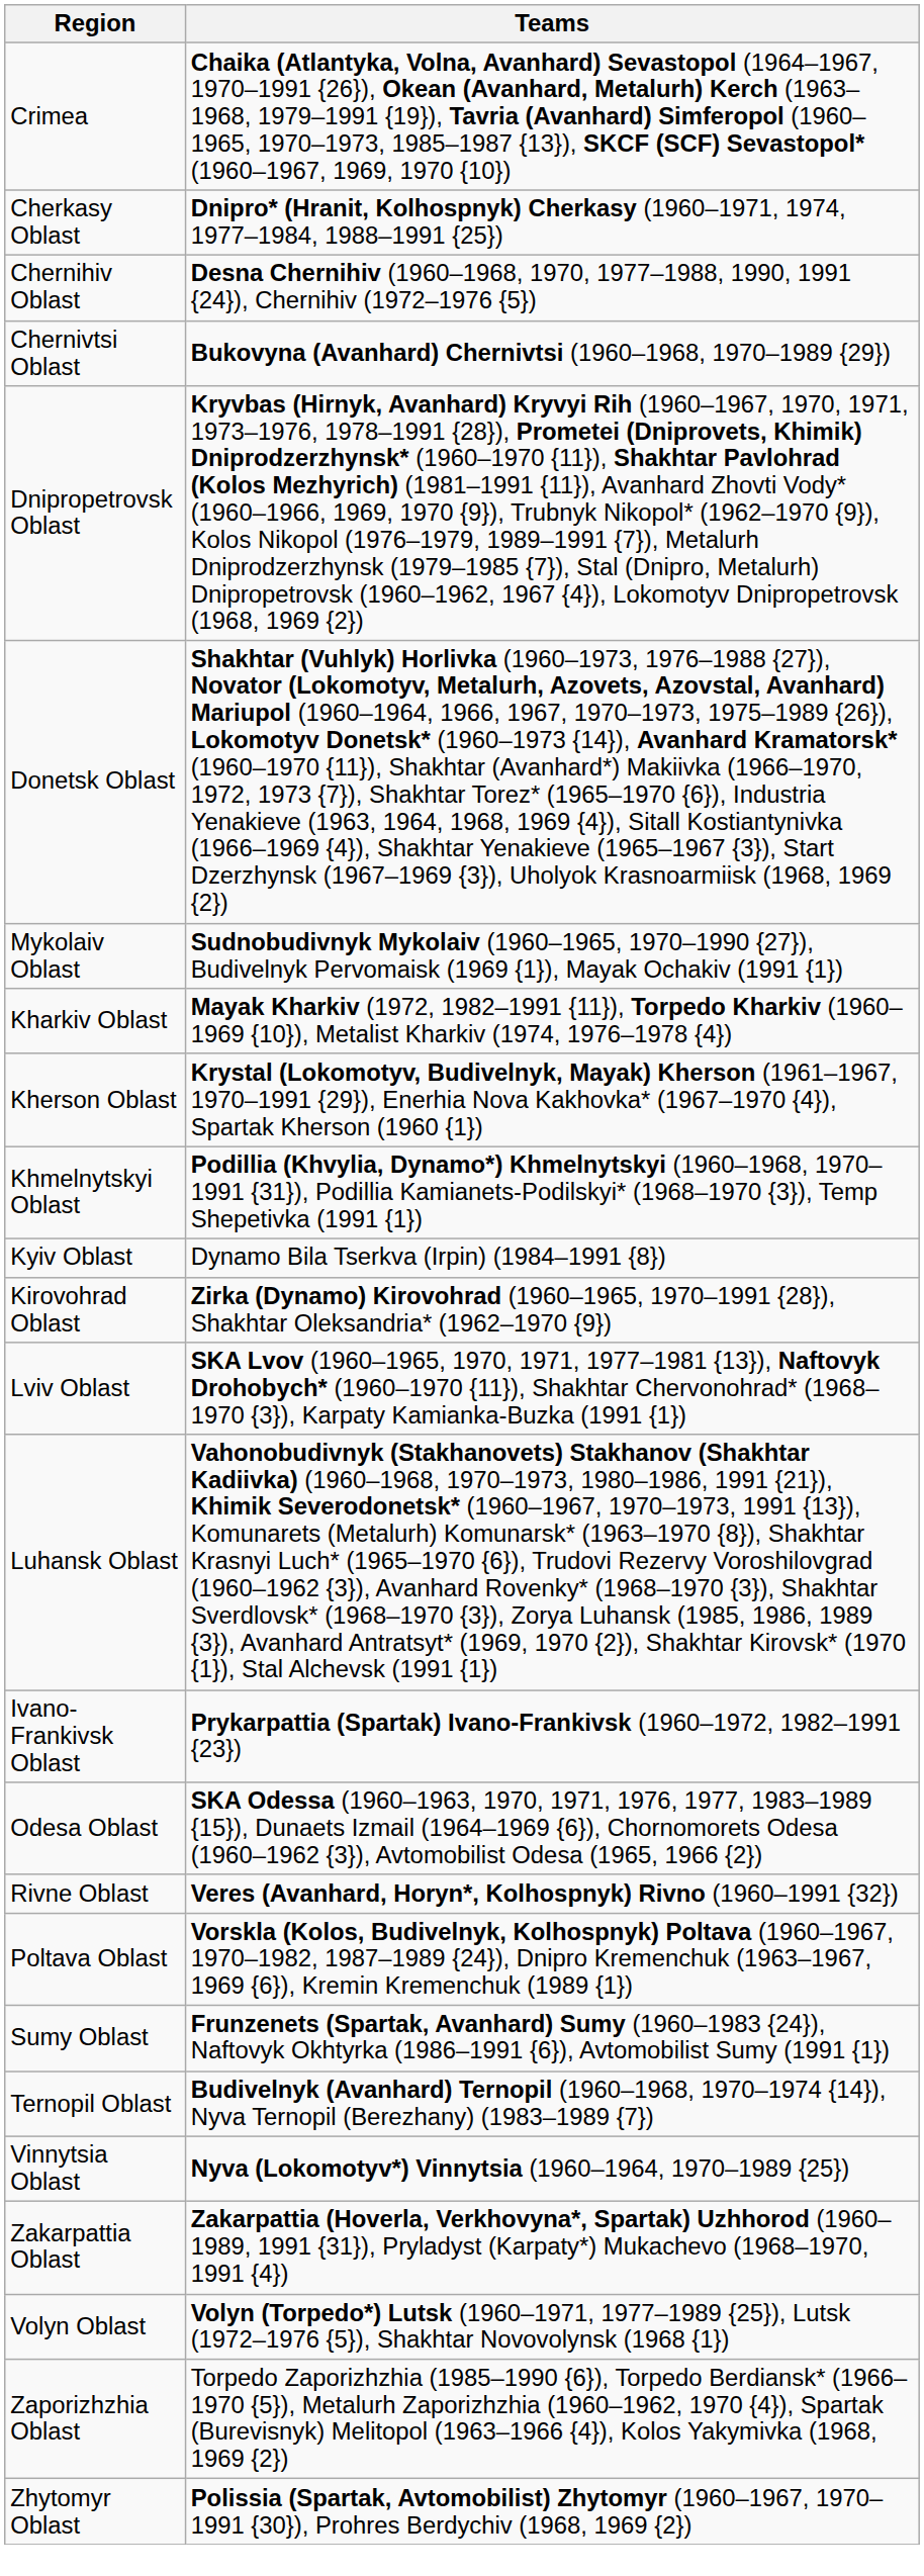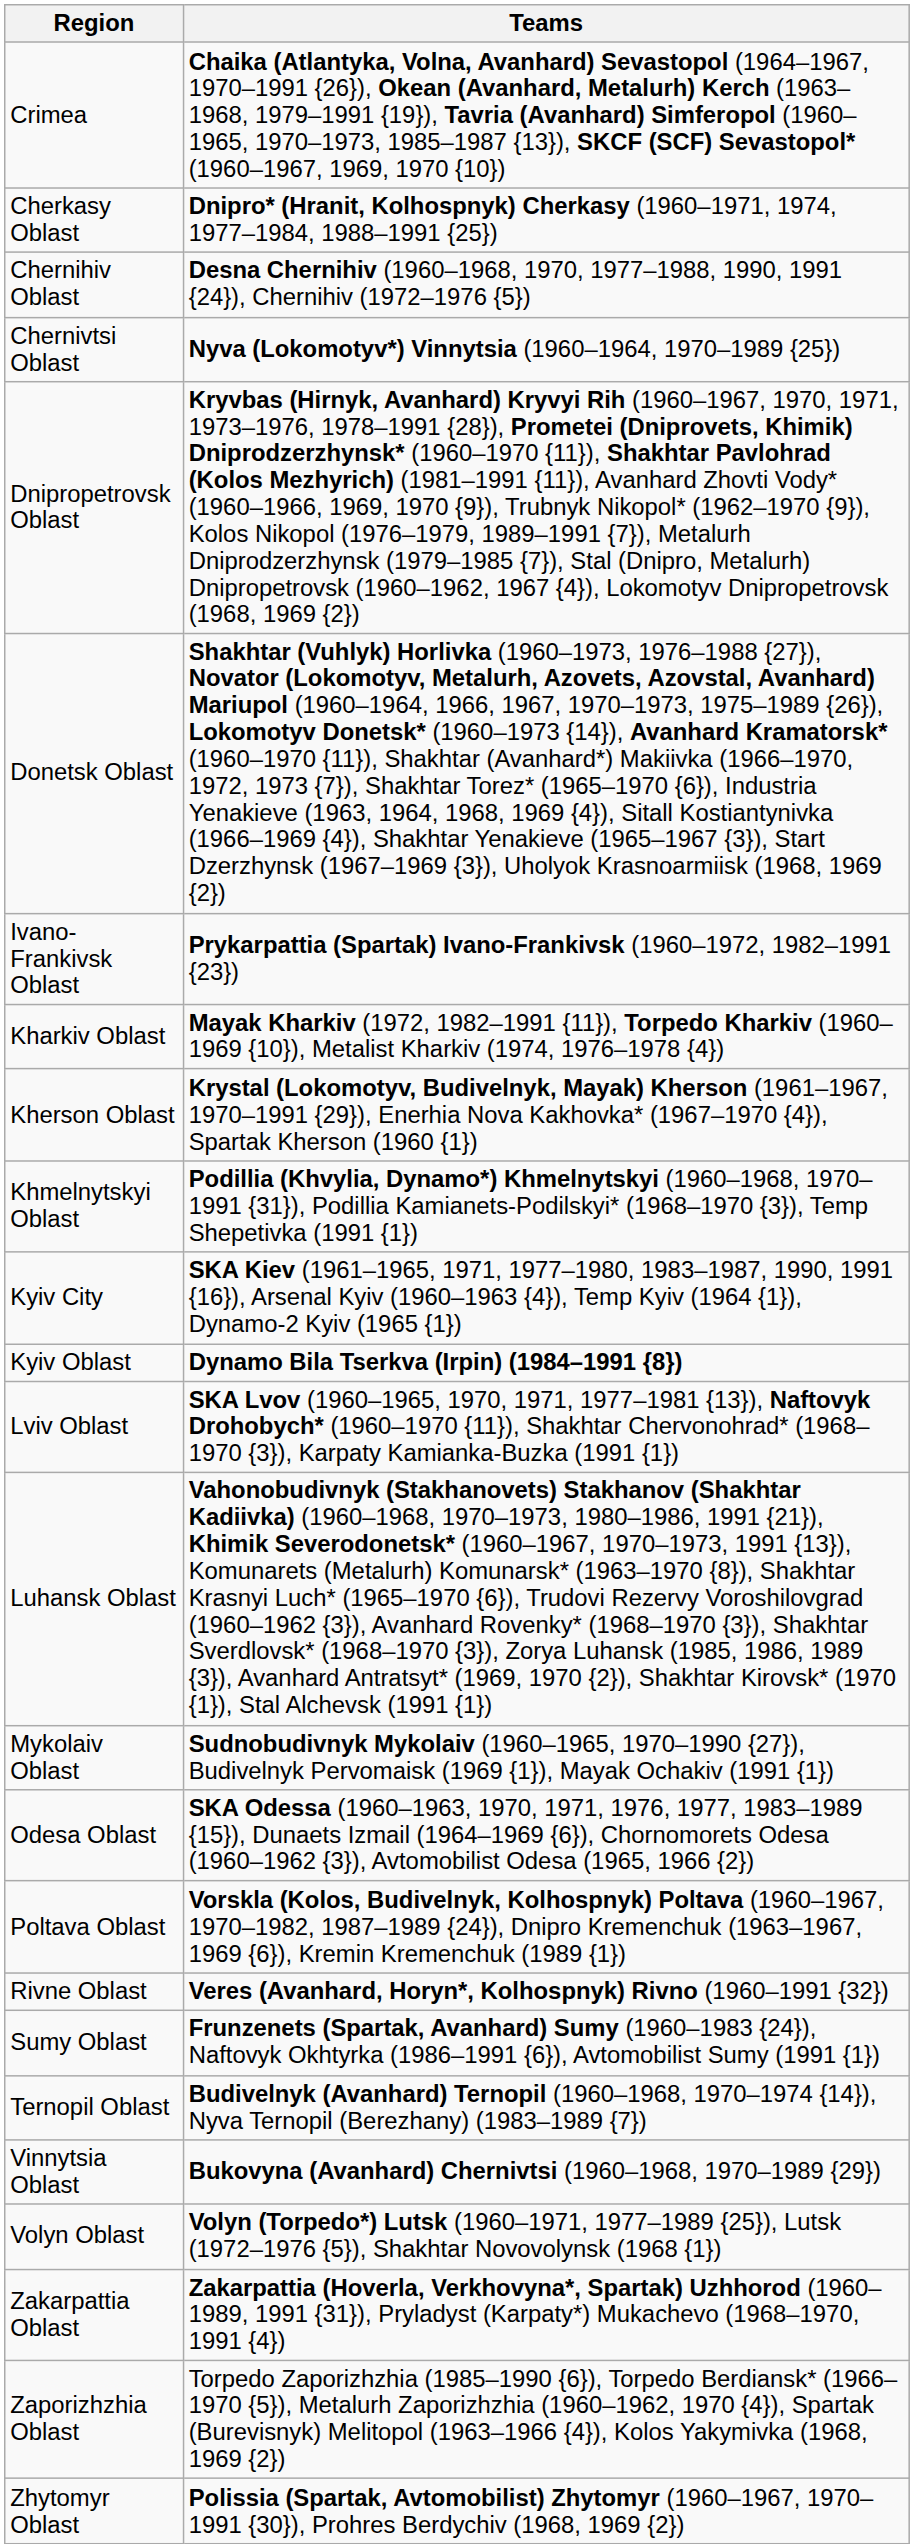Chernivtsi Oblast | Teams: Bukovyna (Avanhard) Chernivtsi (1960–1968, 1970–1989 {29}) -> Nyva (Lokomotyv*) Vinnytsia (1960–1964, 1970–1989 {25})
rows swapped: Ivano-Frankivsk Oblast <-> Mykolaiv Oblast
+ row: Kyiv City | SKA Kiev (1961–1965, 1971, 1977–1980, 1983–1987, 1990, 1991 {16}), Arsenal Kyiv (1960–1963 {4}), Temp Kyiv (1964 {1}), Dynamo-2 Kyiv (1965 {1})
Kyiv Oblast | Teams: normal -> bold
- row: Kirovohrad Oblast | Zirka (Dynamo) Kirovohrad (1960–1965, 1970–1991 {28}), Shakhtar Oleksandria* (1962–1970 {9})
rows swapped: Poltava Oblast <-> Rivne Oblast
Vinnytsia Oblast | Teams: Nyva (Lokomotyv*) Vinnytsia (1960–1964, 1970–1989 {25}) -> Bukovyna (Avanhard) Chernivtsi (1960–1968, 1970–1989 {29})
rows swapped: Volyn Oblast <-> Zakarpattia Oblast
